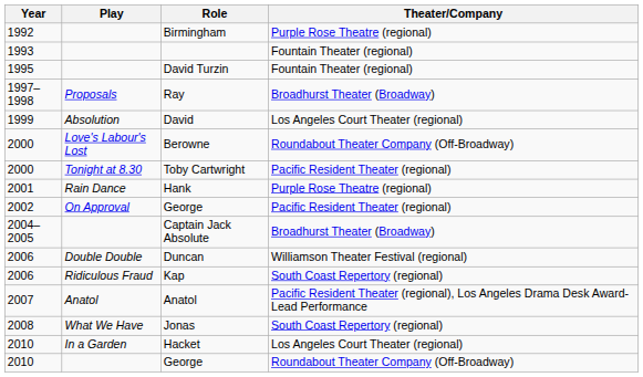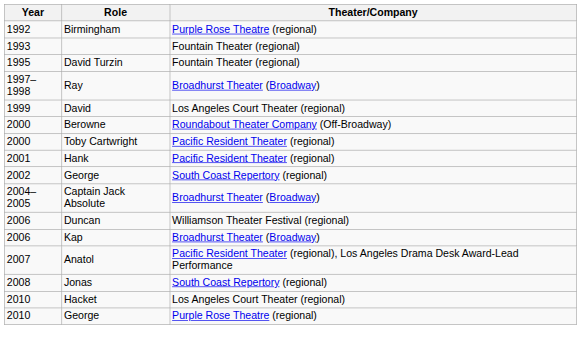- column: Play | Proposals | Absolution | Love's Labour's Lost | Tonight at 8.30 | Rain Dance | On Approval | Double Double | Ridiculous Fraud | Anatol | What We Have | In a Garden
Hank | Theater/Company: Purple Rose Theatre (regional) -> Pacific Resident Theater (regional)
2002 / George | Theater/Company: Pacific Resident Theater (regional) -> South Coast Repertory (regional)
Kap | Theater/Company: South Coast Repertory (regional) -> Broadhurst Theater (Broadway)
2010 / George | Theater/Company: Roundabout Theater Company (Off-Broadway) -> Purple Rose Theatre (regional)
